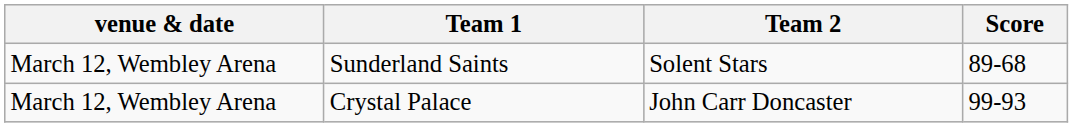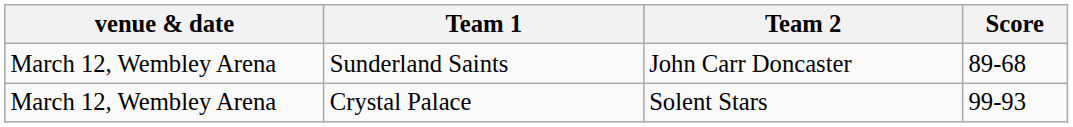Sunderland Saints | Team 2: Solent Stars -> John Carr Doncaster
Crystal Palace | Team 2: John Carr Doncaster -> Solent Stars
